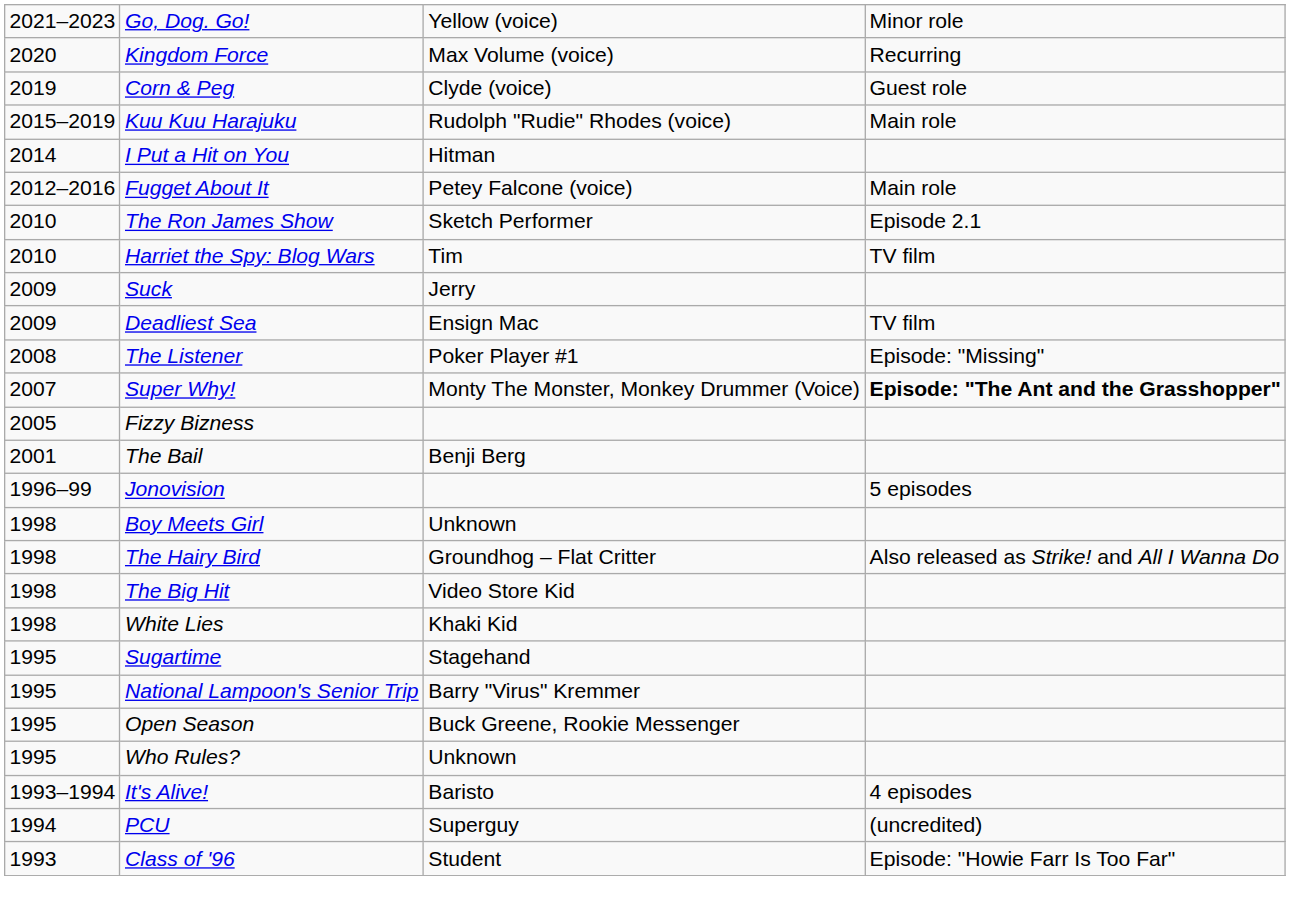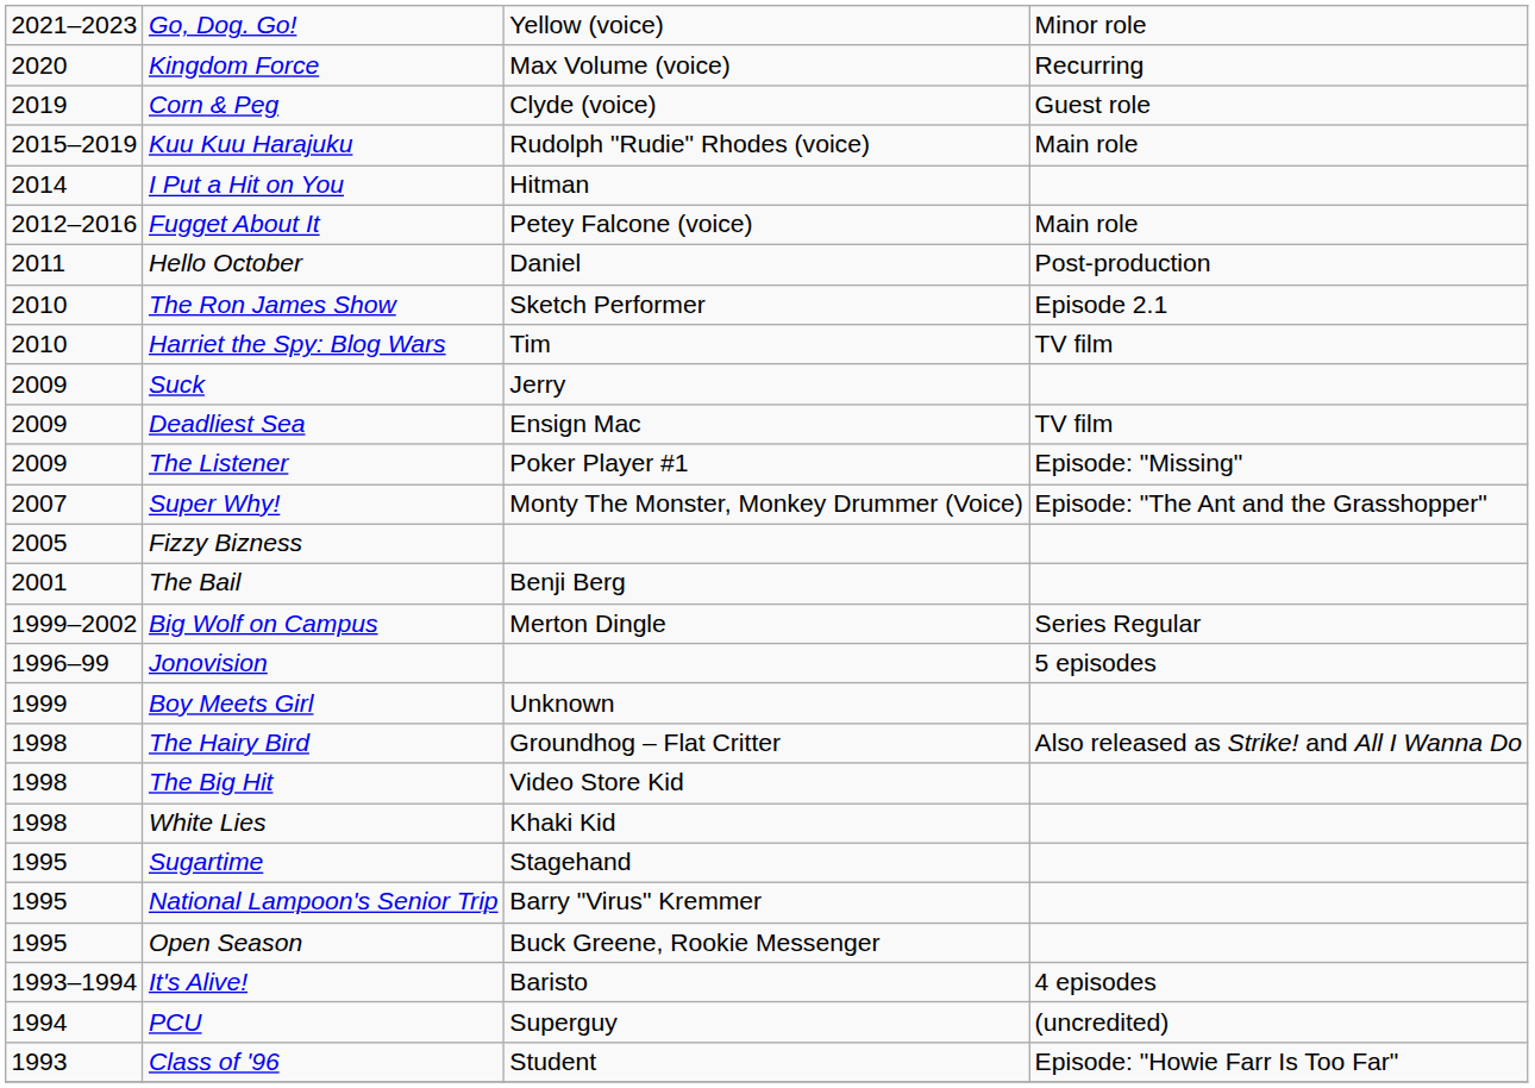+ row: 2011 | Hello October | Daniel | Post-production
The Listener | column 1: 2008 -> 2009
Super Why! | column 4: bold -> normal
+ row: 1999–2002 | Big Wolf on Campus | Merton Dingle | Series Regular
Boy Meets Girl | column 1: 1998 -> 1999
- row: 1995 | Who Rules? | Unknown
